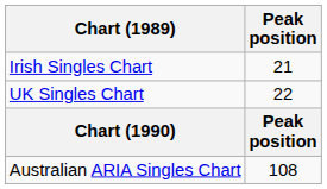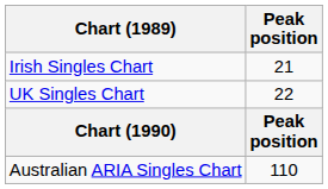Australian ARIA Singles Chart | Peak position: 108 -> 110
